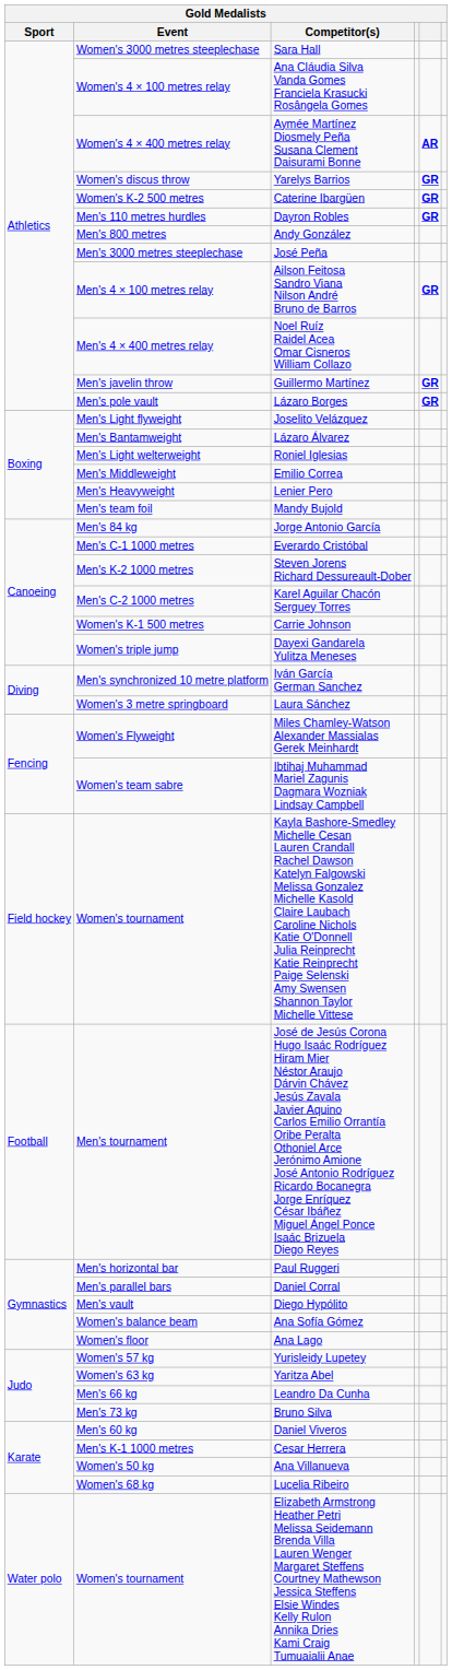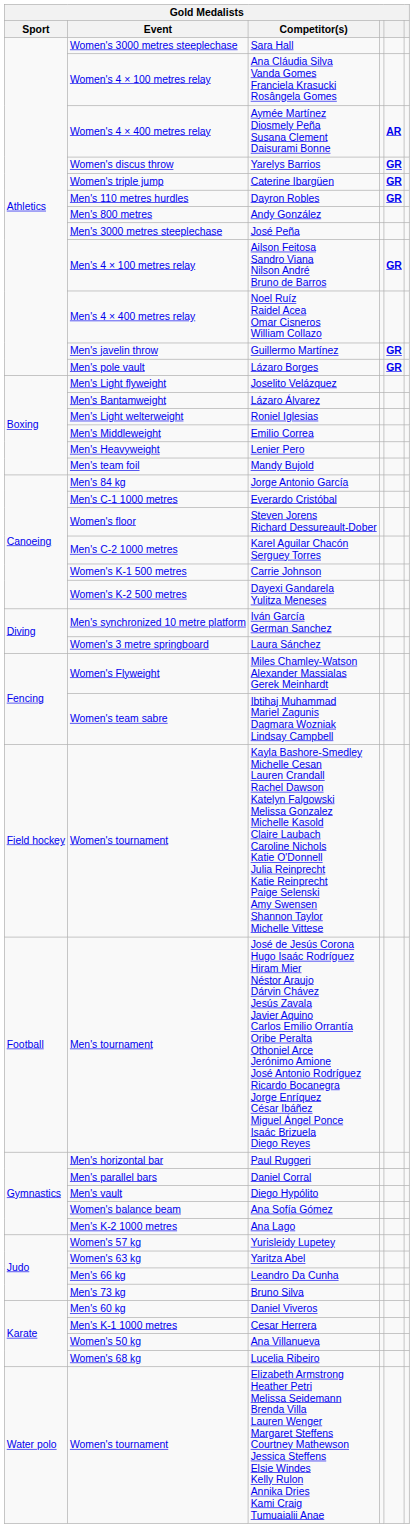Caterine Ibargüen | Event: Women's K-2 500 metres -> Women's triple jump
Steven Jorens Richard Dessureault-Dober | Event: Men's K-2 1000 metres -> Women's floor
Dayexi Gandarela Yulitza Meneses | Event: Women's triple jump -> Women's K-2 500 metres
Ana Lago | Event: Women's floor -> Men's K-2 1000 metres
